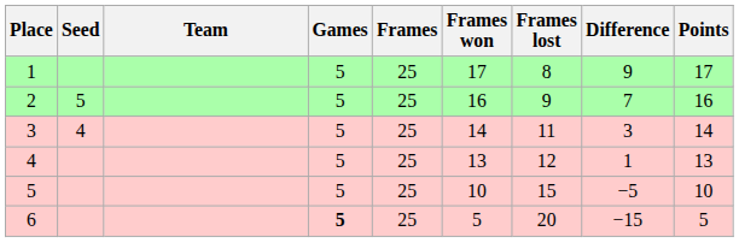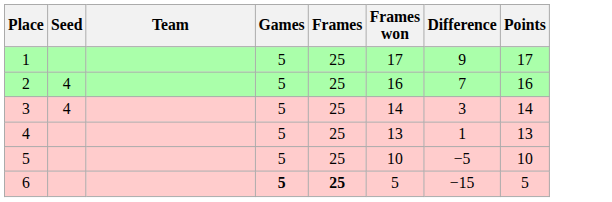- column: Frames lost | 8 | 9 | 11 | 12 | 15 | 20
2 | Seed: 5 -> 4
6 | Frames: normal -> bold
